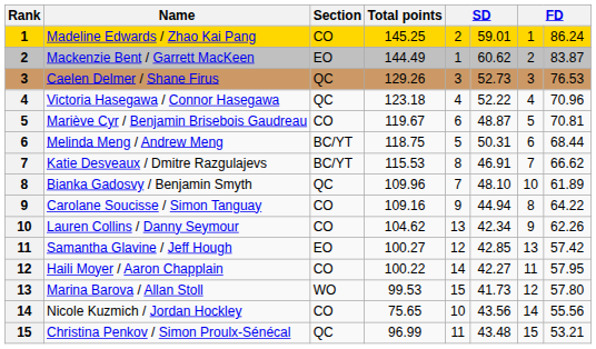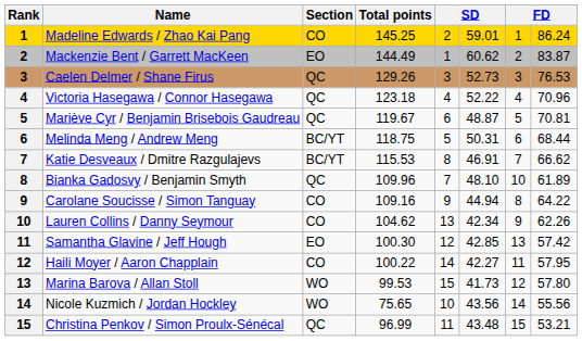Mariève Cyr / Benjamin Brisebois Gaudreau | Section: CO -> QC
Samantha Glavine / Jeff Hough | Total points: 100.27 -> 100.30
Nicole Kuzmich / Jordan Hockley | Section: CO -> WO
